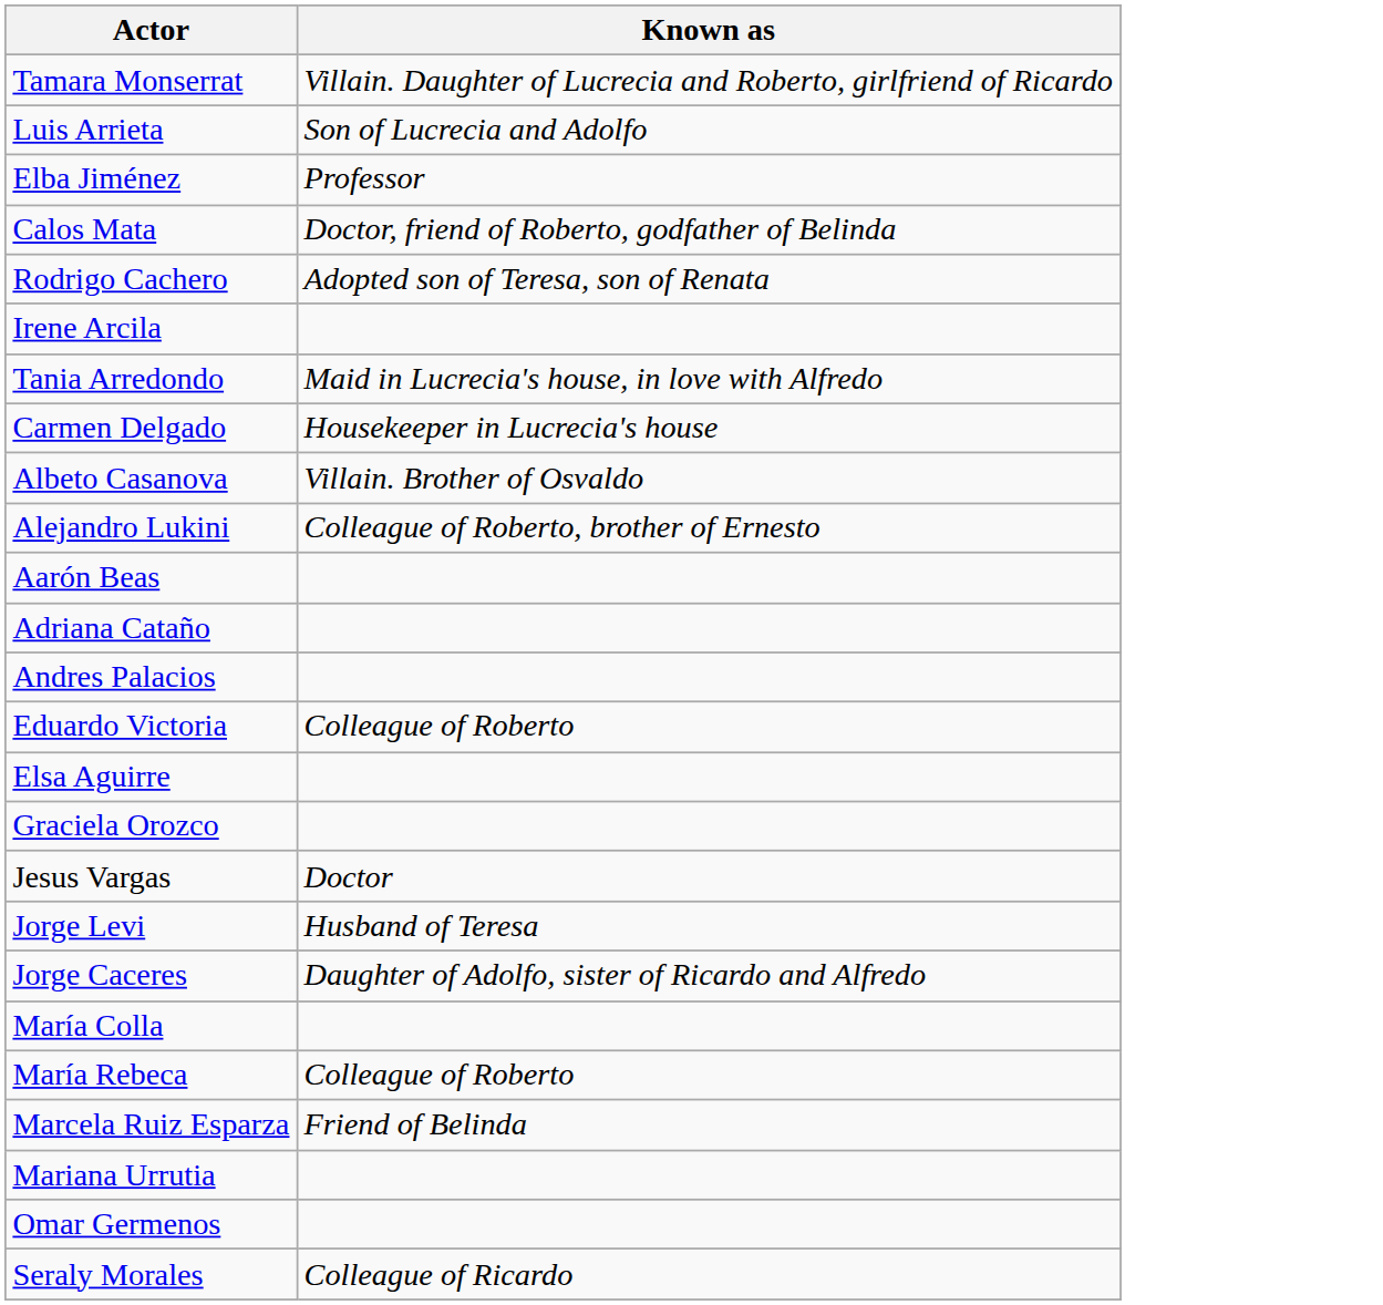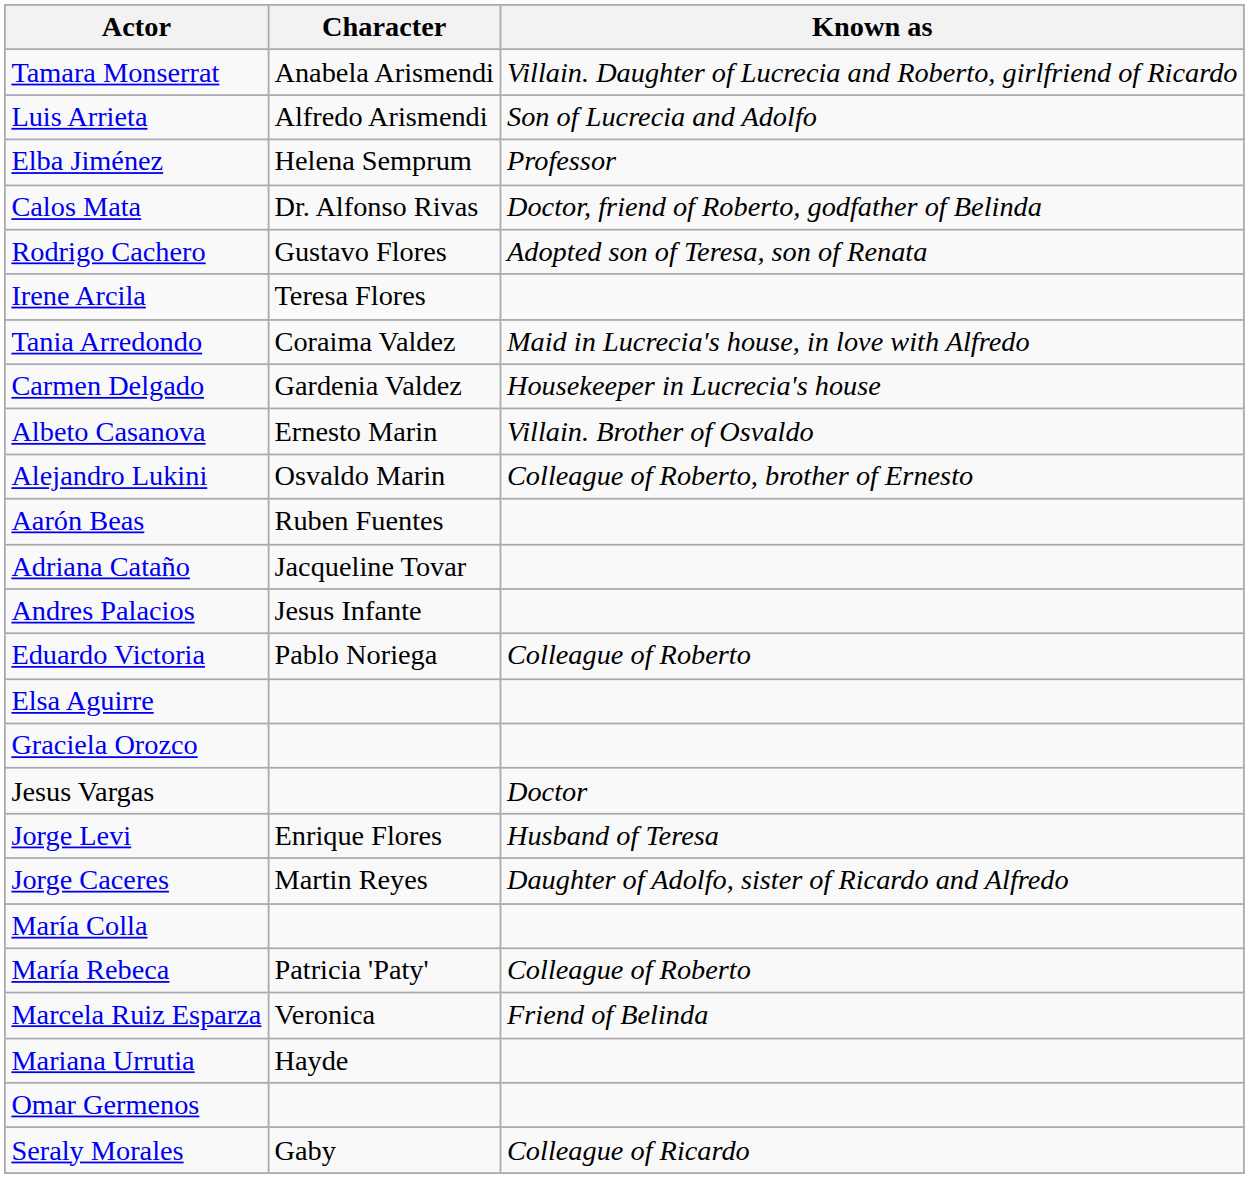+ column: Character | Anabela Arismendi | Alfredo Arismendi | Helena Semprum | Dr. Alfonso Rivas | Gustavo Flores | Teresa Flores | Coraima Valdez | Gardenia Valdez | Ernesto Marin | Osvaldo Marin | Ruben Fuentes | Jacqueline Tovar | Jesus Infante | Pablo Noriega | Enrique Flores | Martin Reyes | Patricia 'Paty' | Veronica | Hayde | Gaby
